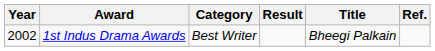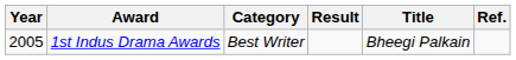1st Indus Drama Awards | Year: 2002 -> 2005
